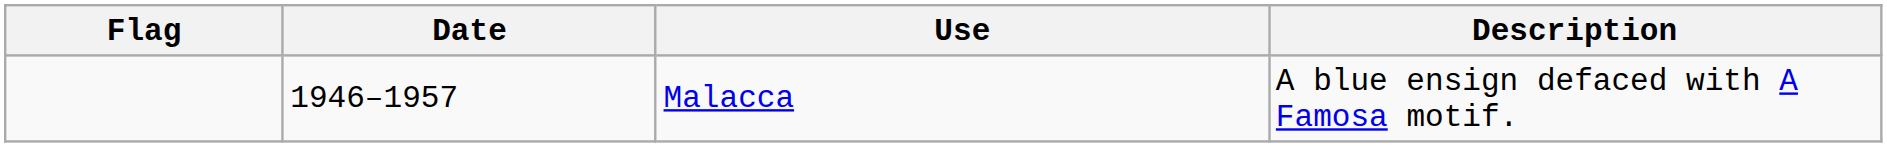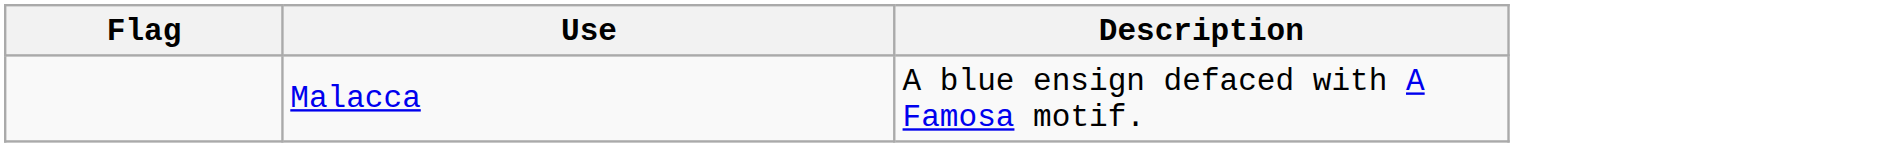- column: Date | 1946–1957
